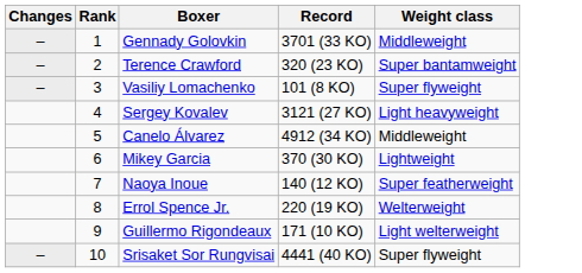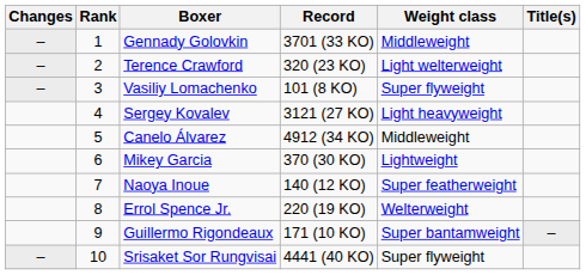+ column: Title(s) | –
Terence Crawford | Weight class: Super bantamweight -> Light welterweight
Guillermo Rigondeaux | Weight class: Light welterweight -> Super bantamweight
